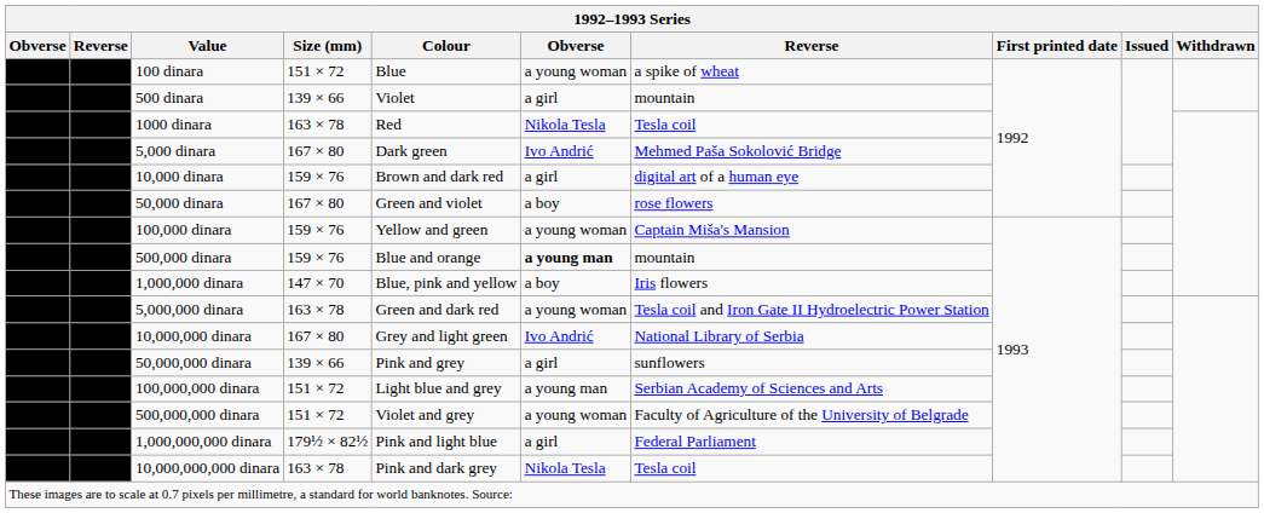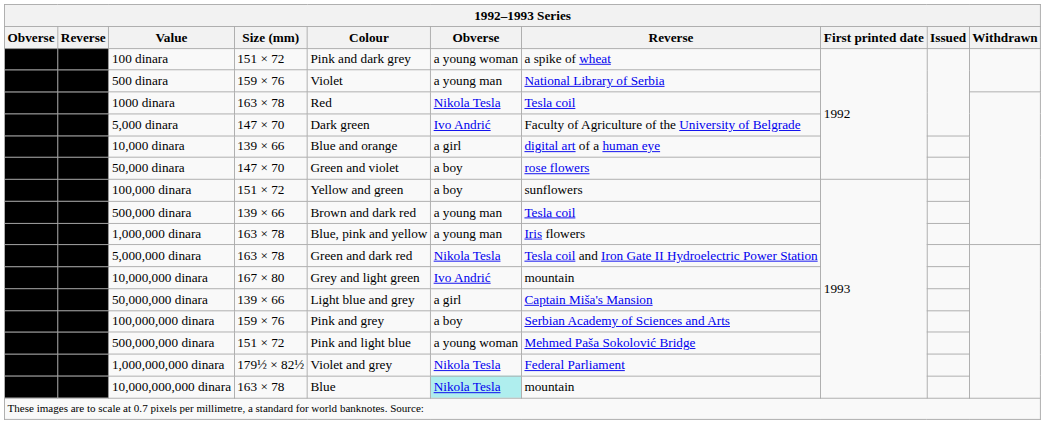100 dinara | Colour: Blue -> Pink and dark grey
500 dinara | Size (mm): 139 × 66 -> 159 × 76
500 dinara | column 6: a girl -> a young man
500 dinara | column 7: mountain -> National Library of Serbia
5,000 dinara | Size (mm): 167 × 80 -> 147 × 70
5,000 dinara | column 7: Mehmed Paša Sokolović Bridge -> Faculty of Agriculture of the University of Belgrade
10,000 dinara | Size (mm): 159 × 76 -> 139 × 66
10,000 dinara | Colour: Brown and dark red -> Blue and orange
50,000 dinara | Size (mm): 167 × 80 -> 147 × 70
100,000 dinara | Size (mm): 159 × 76 -> 151 × 72
100,000 dinara | column 6: a young woman -> a boy
100,000 dinara | column 7: Captain Miša's Mansion -> sunflowers
500,000 dinara | Size (mm): 159 × 76 -> 139 × 66
500,000 dinara | Colour: Blue and orange -> Brown and dark red
500,000 dinara | column 6: bold -> normal
500,000 dinara | column 7: mountain -> Tesla coil
1,000,000 dinara | Size (mm): 147 × 70 -> 163 × 78
1,000,000 dinara | column 6: a boy -> a young man
5,000,000 dinara | column 6: a young woman -> Nikola Tesla
10,000,000 dinara | column 7: National Library of Serbia -> mountain
50,000,000 dinara | Colour: Pink and grey -> Light blue and grey
50,000,000 dinara | column 7: sunflowers -> Captain Miša's Mansion
100,000,000 dinara | Size (mm): 151 × 72 -> 159 × 76
100,000,000 dinara | Colour: Light blue and grey -> Pink and grey
100,000,000 dinara | column 6: a young man -> a boy
500,000,000 dinara | Colour: Violet and grey -> Pink and light blue
500,000,000 dinara | column 7: Faculty of Agriculture of the University of Belgrade -> Mehmed Paša Sokolović Bridge
1,000,000,000 dinara | Colour: Pink and light blue -> Violet and grey
1,000,000,000 dinara | column 6: a girl -> Nikola Tesla
10,000,000,000 dinara | Colour: Pink and dark grey -> Blue
10,000,000,000 dinara | column 6: no background -> paleturquoise background
10,000,000,000 dinara | column 7: Tesla coil -> mountain
